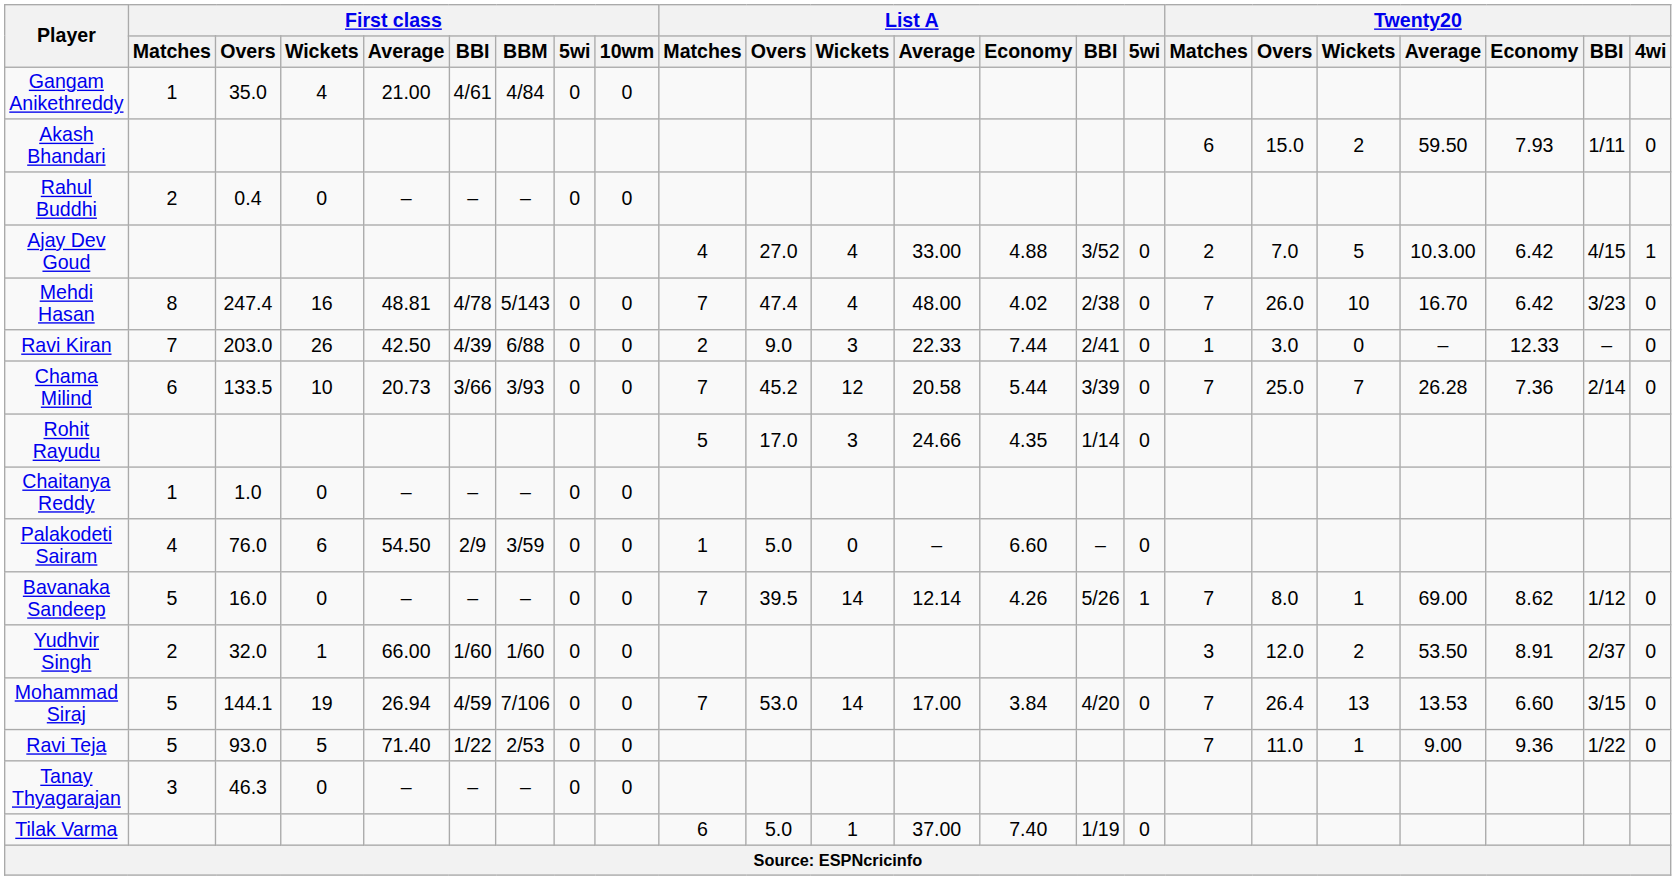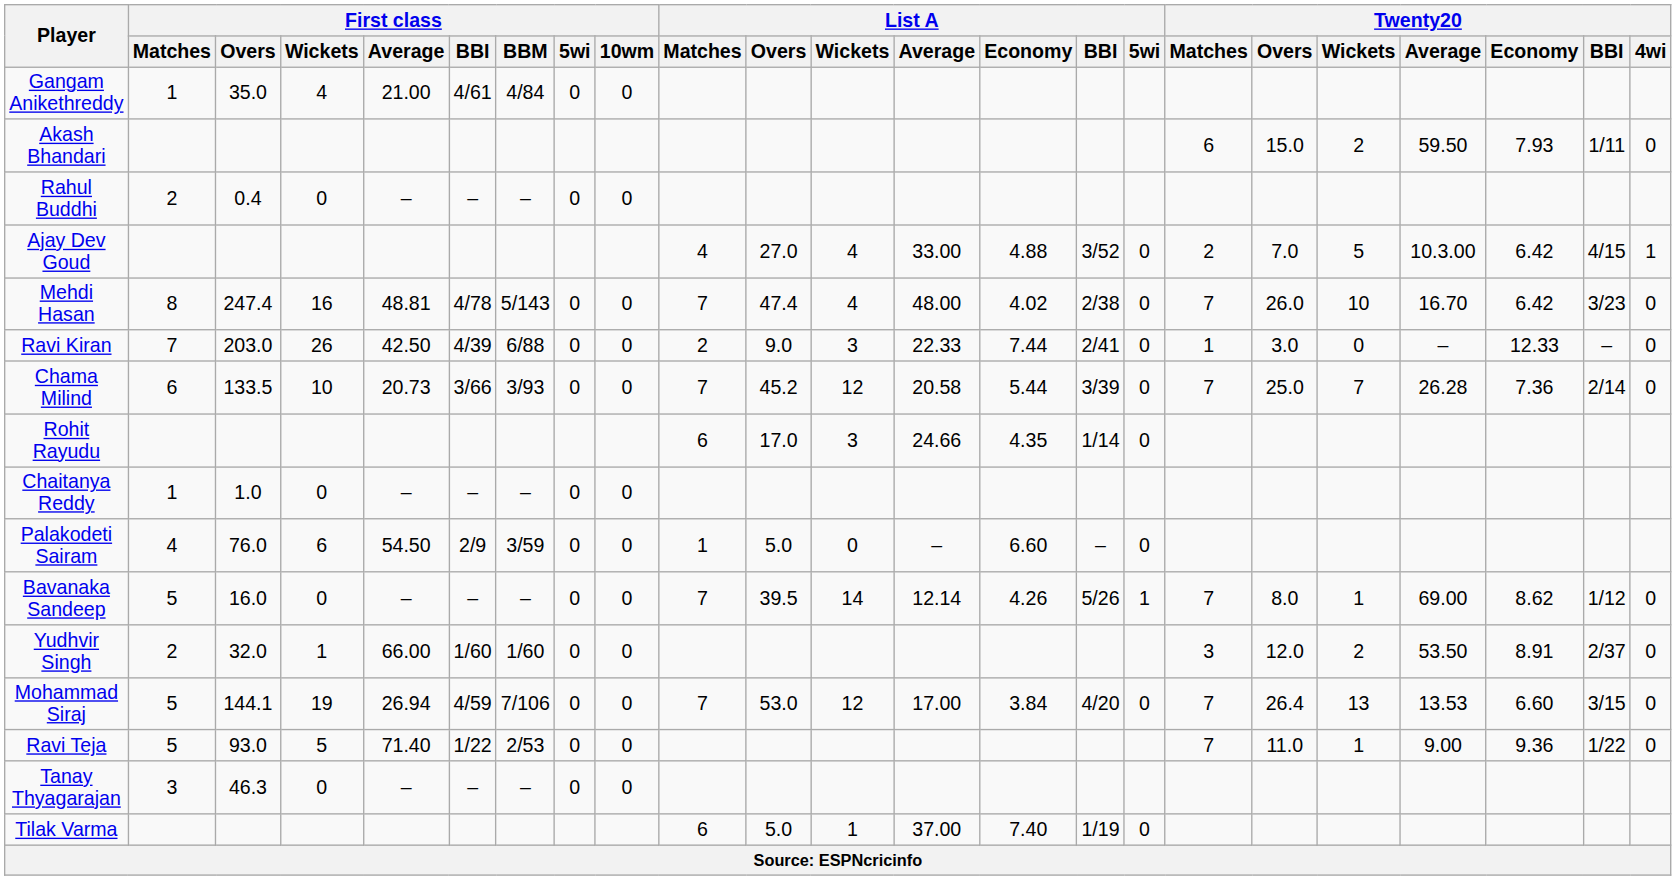Rohit Rayudu | List A / Matches: 5 -> 6
Mohammad Siraj | List A / Wickets: 14 -> 12
